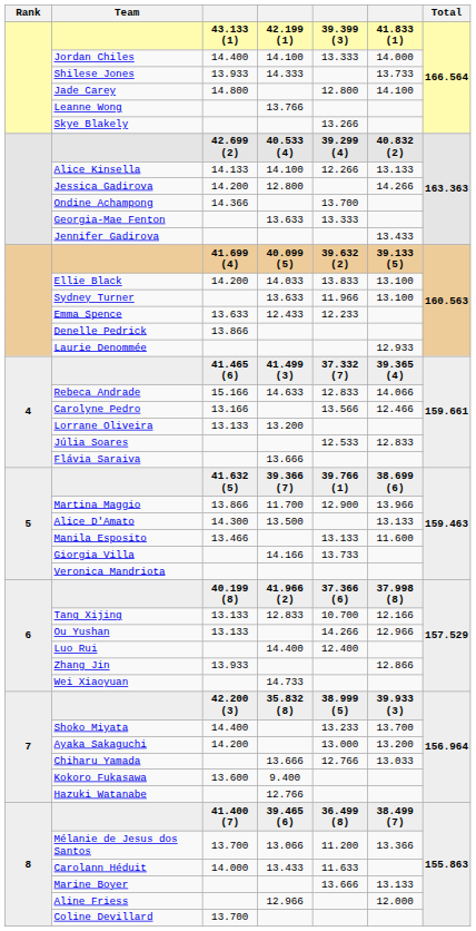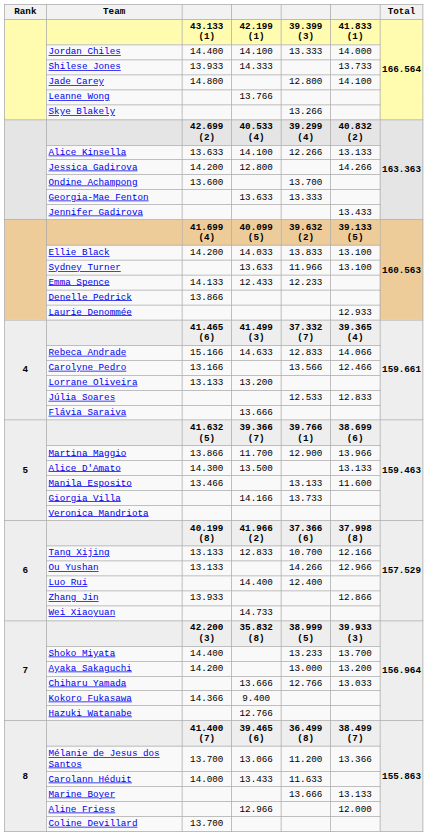Alice Kinsella | column 3: 14.133 -> 13.633
Ondine Achampong | column 3: 14.366 -> 13.600
Emma Spence | column 3: 13.633 -> 14.133
Kokoro Fukasawa | column 3: 13.600 -> 14.366
